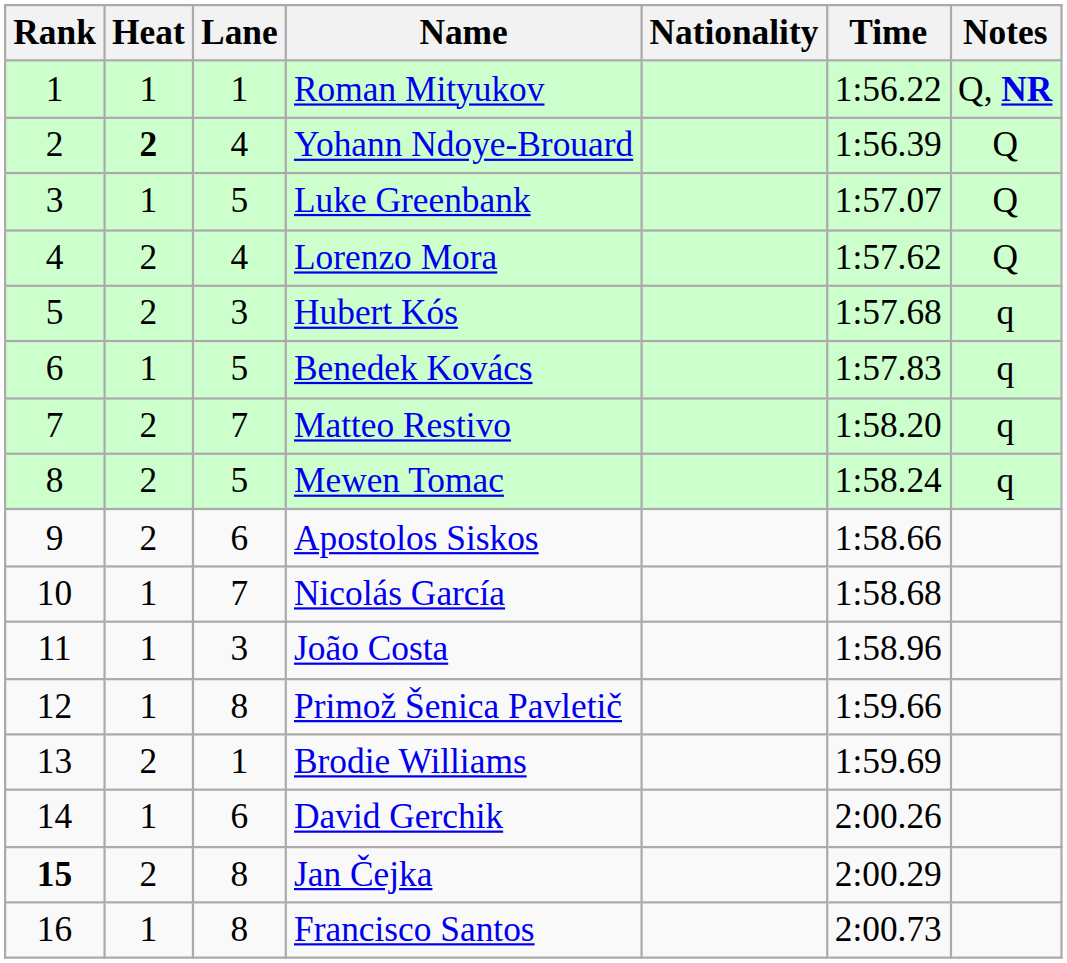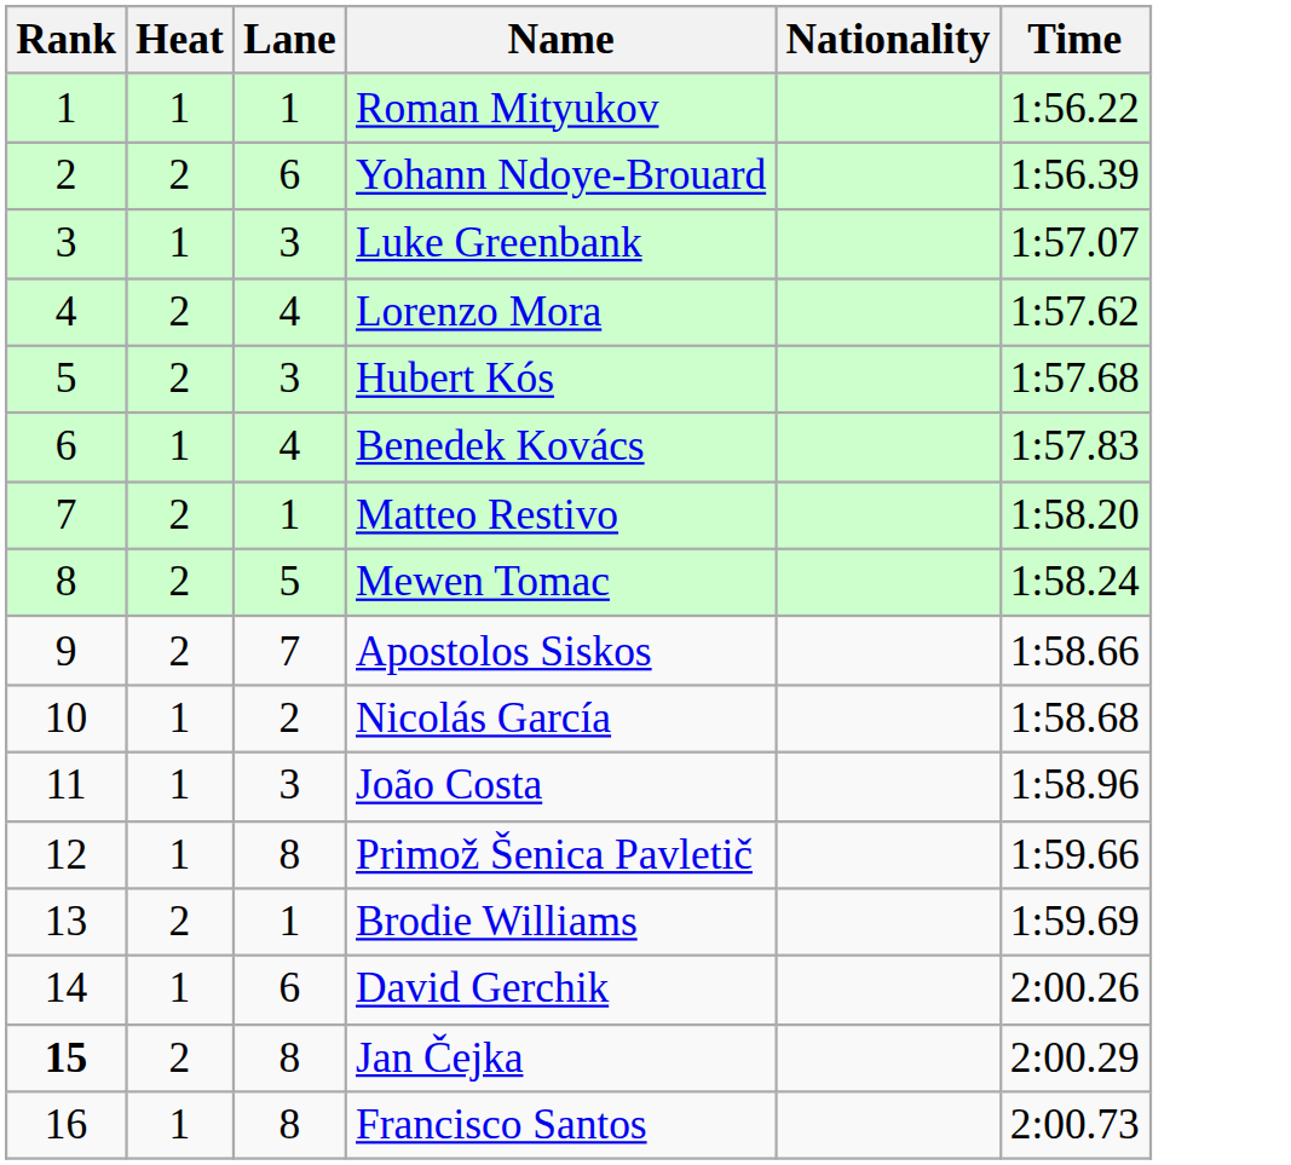- column: Notes | Q, NR | Q | Q | Q | q | q | q | q
Yohann Ndoye-Brouard | Heat: bold -> normal
Yohann Ndoye-Brouard | Lane: 4 -> 6
Luke Greenbank | Lane: 5 -> 3
Benedek Kovács | Lane: 5 -> 4
Matteo Restivo | Lane: 7 -> 1
Apostolos Siskos | Lane: 6 -> 7
Nicolás García | Lane: 7 -> 2
